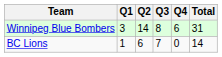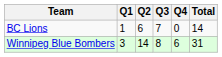rows swapped: Winnipeg Blue Bombers <-> BC Lions
